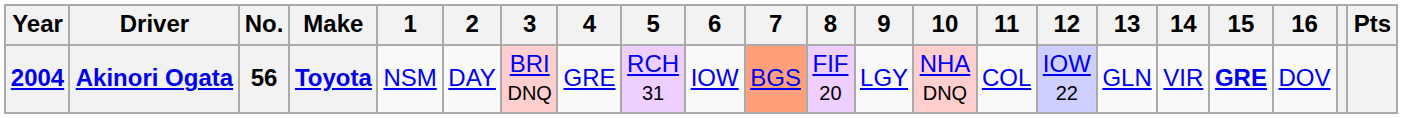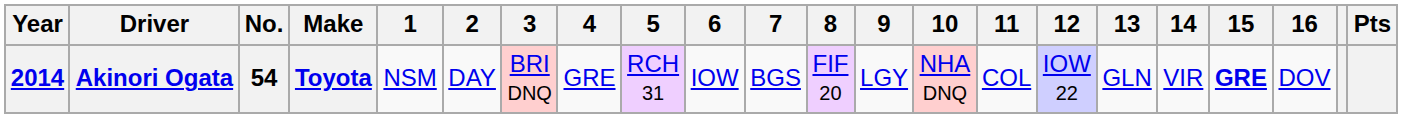Akinori Ogata | Year: 2004 -> 2014
Akinori Ogata | No.: 56 -> 54
Akinori Ogata | 7: lightsalmon background -> no background
